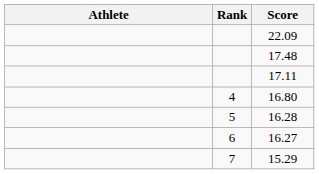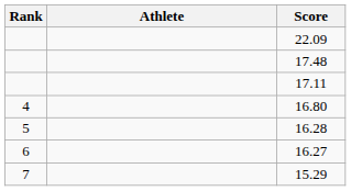columns swapped: Rank <-> Athlete
